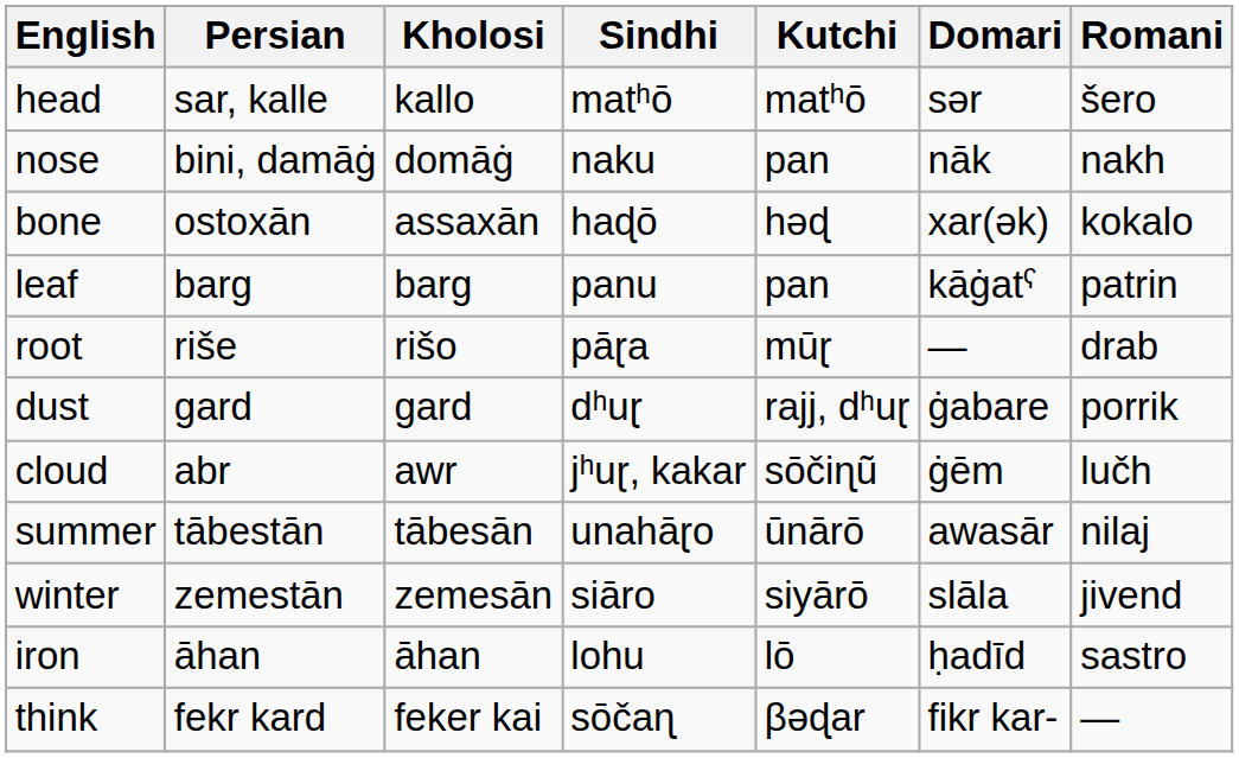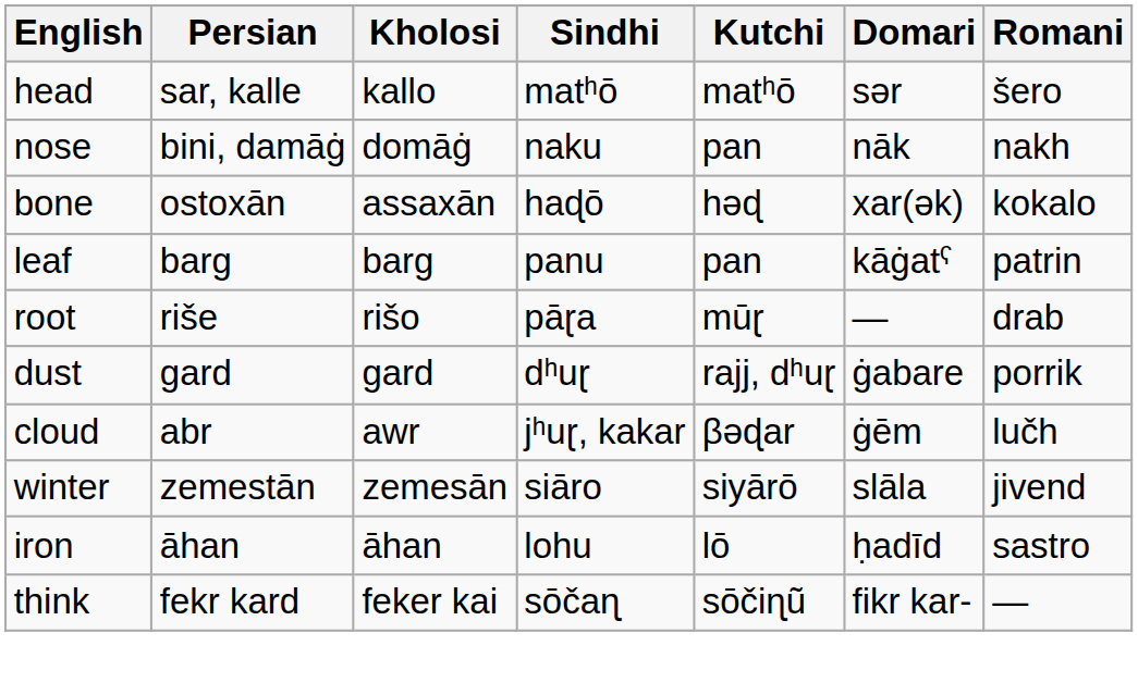cloud | Kutchi: sōčiɳũ -> βəɖar
- row: summer | tābestān | tābesān | unahāɽo | ūnārō | awasār | nilaj
think | Kutchi: βəɖar -> sōčiɳũ
